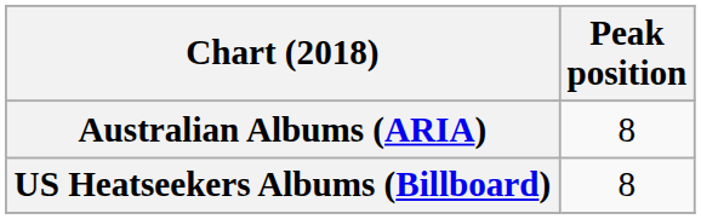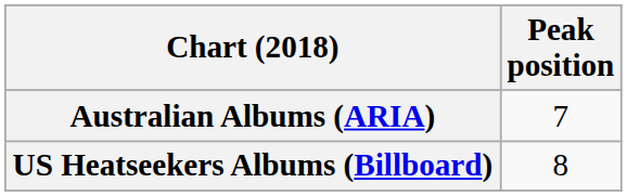Australian Albums (ARIA) | Peak position: 8 -> 7
